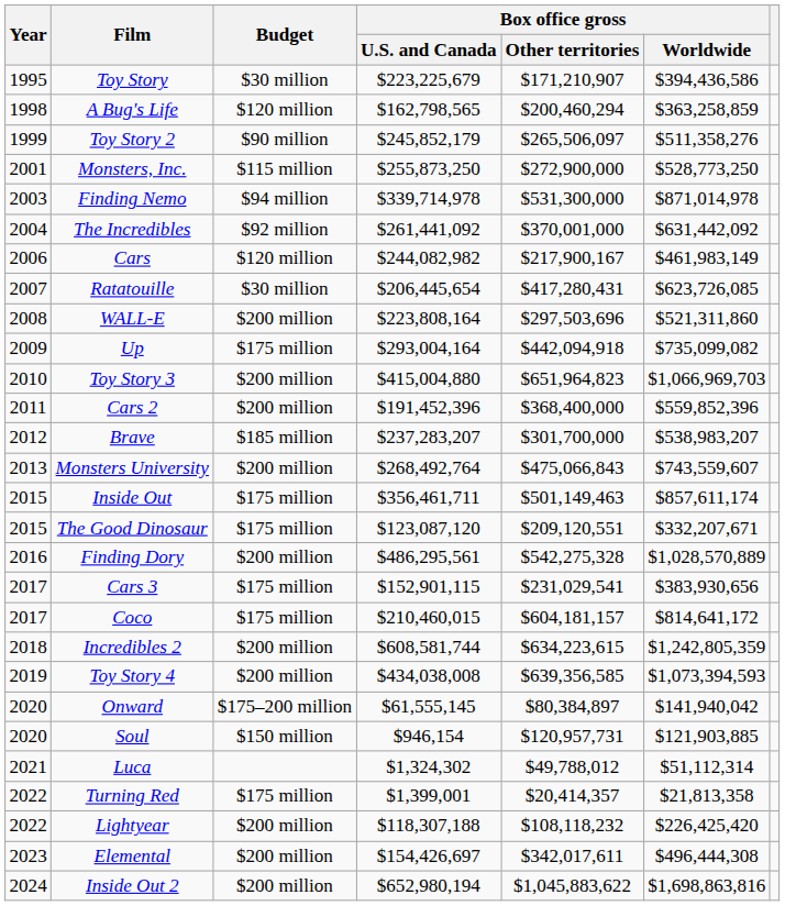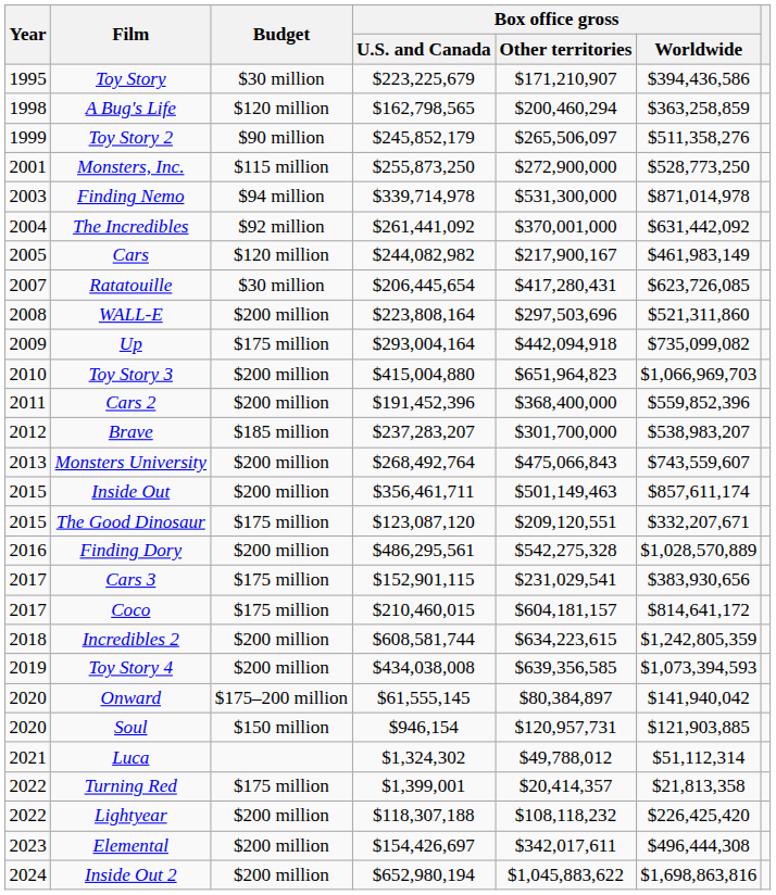Cars | Year: 2006 -> 2005
Inside Out | Budget: $175 million -> $200 million
